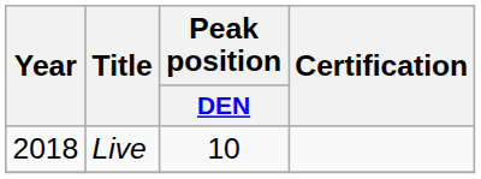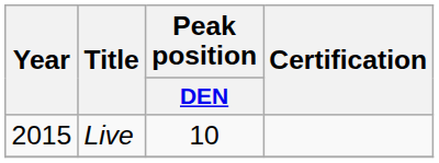Live | Year: 2018 -> 2015
